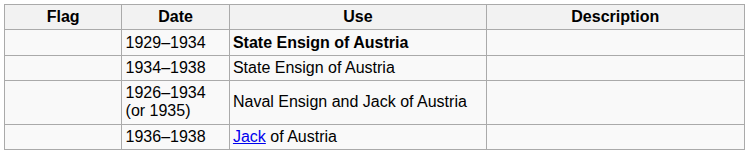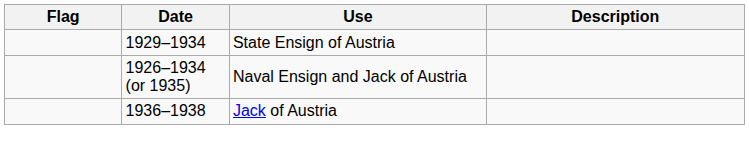1929–1934 | Use: bold -> normal
- row: 1934–1938 | State Ensign of Austria
